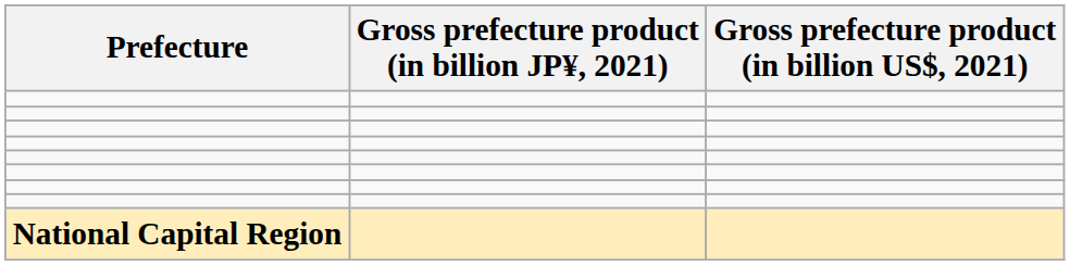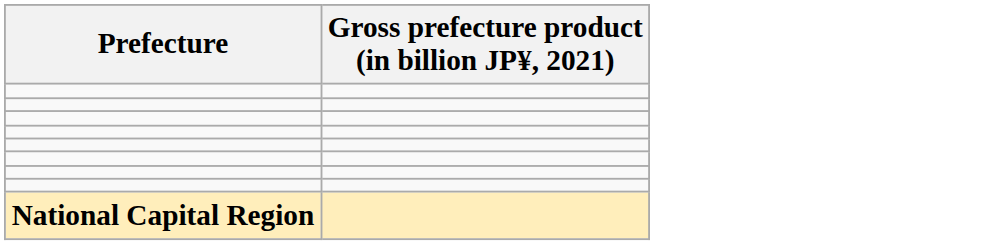- column: Gross prefecture product (in billion US$, 2021)
